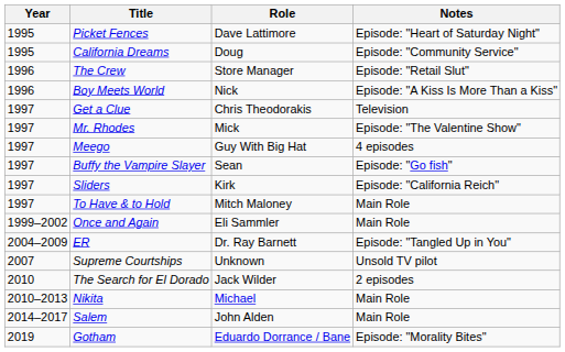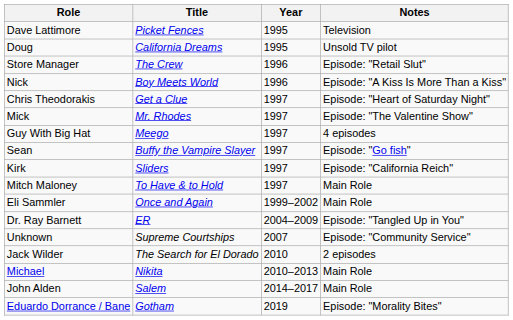columns swapped: Year <-> Role
Picket Fences | Notes: Episode: "Heart of Saturday Night" -> Television
California Dreams | Notes: Episode: "Community Service" -> Unsold TV pilot
Get a Clue | Notes: Television -> Episode: "Heart of Saturday Night"
Supreme Courtships | Notes: Unsold TV pilot -> Episode: "Community Service"
